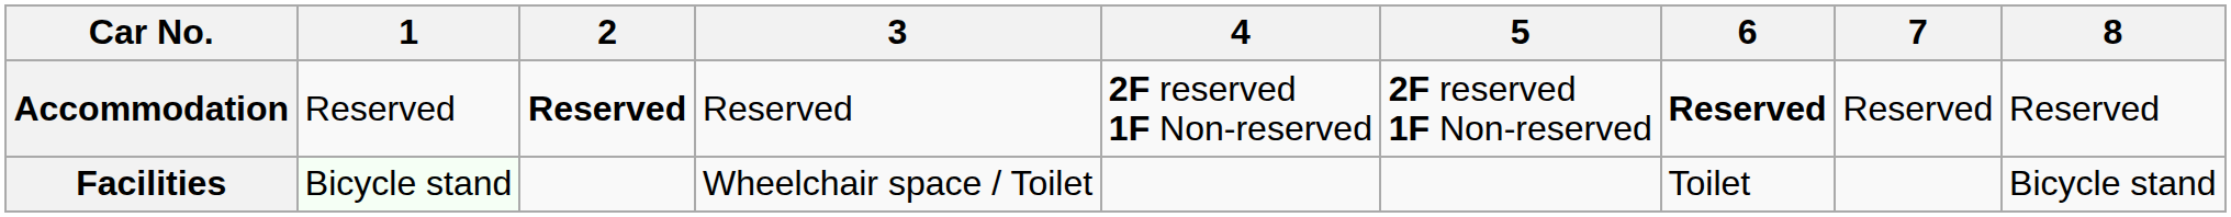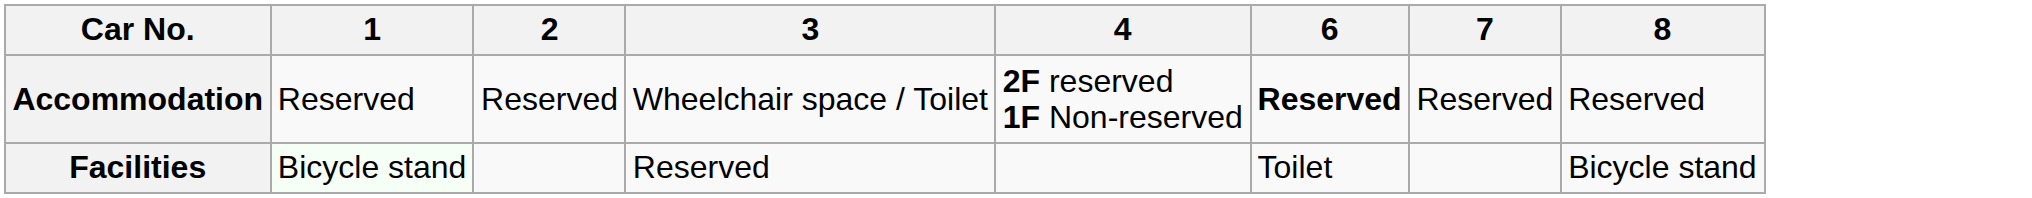- column: 5 | 2F reserved 1F Non-reserved
Accommodation | 2: bold -> normal
Accommodation | 3: Reserved -> Wheelchair space / Toilet
Facilities | 3: Wheelchair space / Toilet -> Reserved
